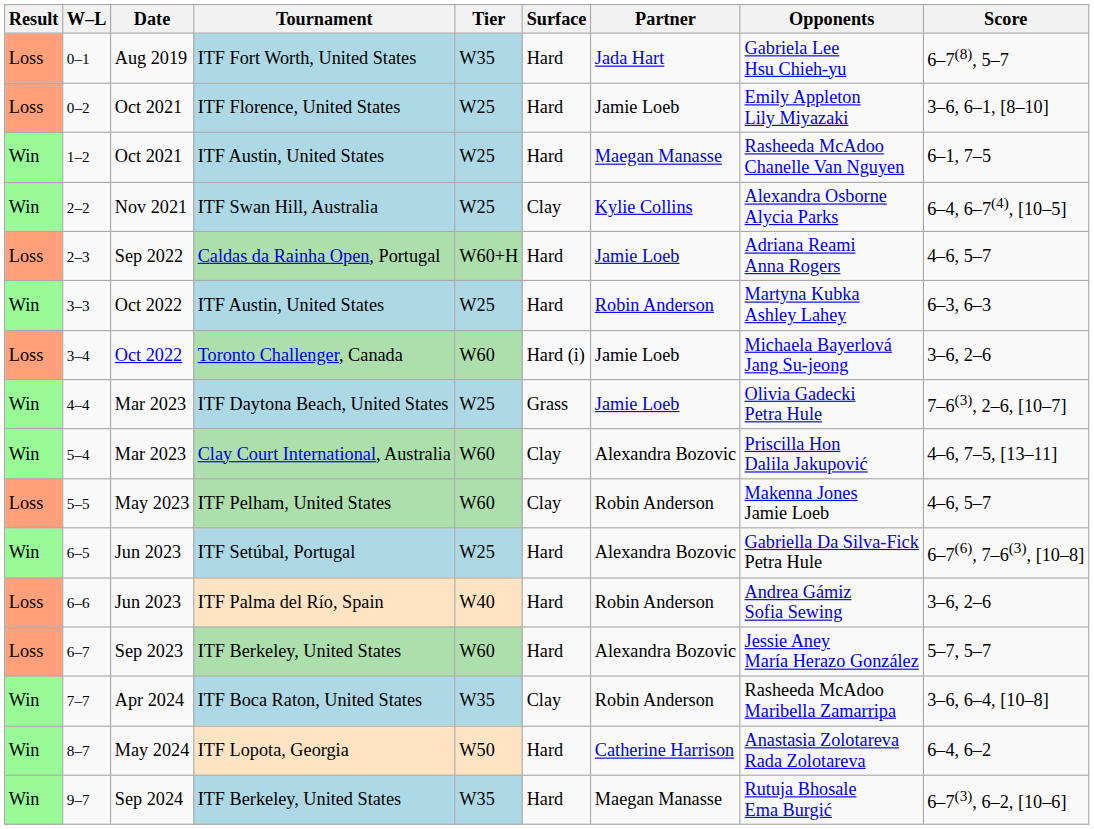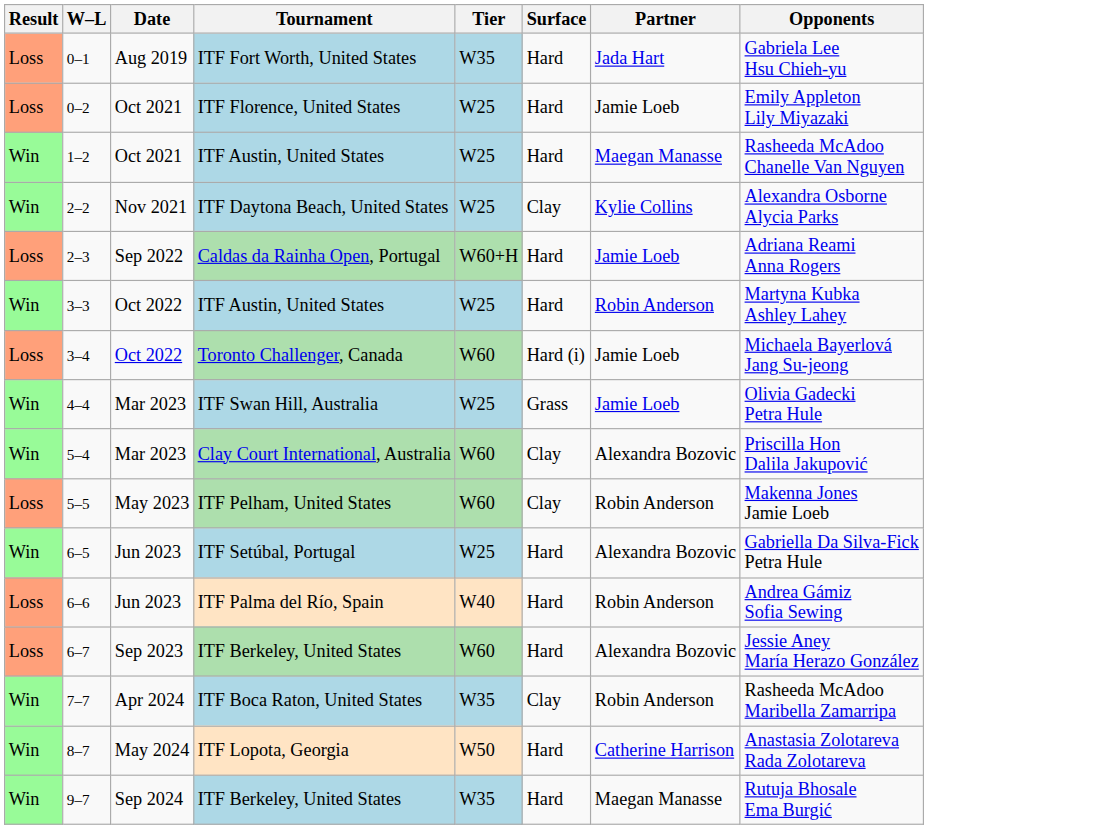- column: Score | 6–7(8), 5–7 | 3–6, 6–1, [8–10] | 6–1, 7–5 | 6–4, 6–7(4), [10–5] | 4–6, 5–7 | 6–3, 6–3 | 3–6, 2–6 | 7–6(3), 2–6, [10–7] | 4–6, 7–5, [13–11] | 4–6, 5–7 | 6–7(6), 7–6(3), [10–8] | 3–6, 2–6 | 5–7, 5–7 | 3–6, 6–4, [10–8] | 6–4, 6–2 | 6–7(3), 6–2, [10–6]
2–2 | Tournament: ITF Swan Hill, Australia -> ITF Daytona Beach, United States
4–4 | Tournament: ITF Daytona Beach, United States -> ITF Swan Hill, Australia
